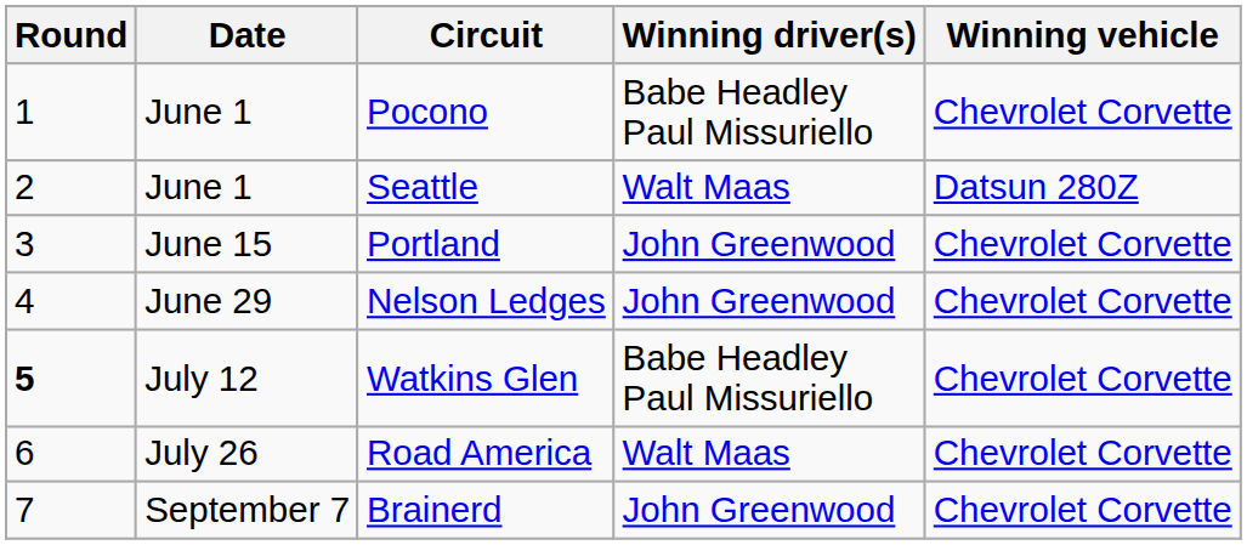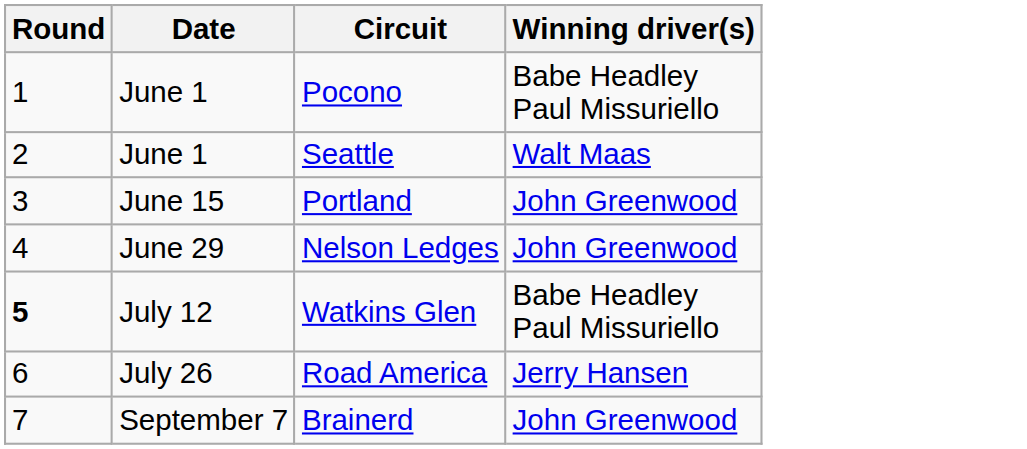- column: Winning vehicle | Chevrolet Corvette | Datsun 280Z | Chevrolet Corvette | Chevrolet Corvette | Chevrolet Corvette | Chevrolet Corvette | Chevrolet Corvette
Road America | Winning driver(s): Walt Maas -> Jerry Hansen
